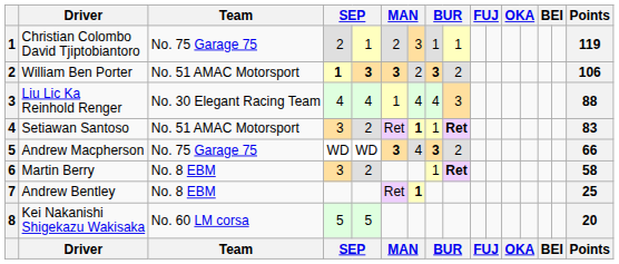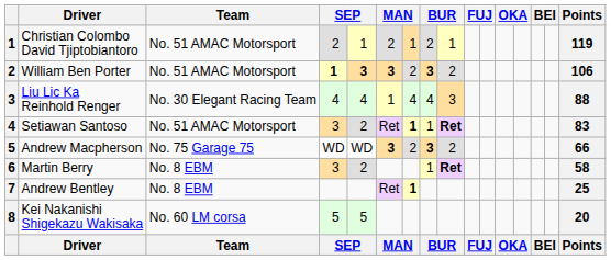Christian Colombo David Tjiptobiantoro | Team: No. 75 Garage 75 -> No. 51 AMAC Motorsport
Christian Colombo David Tjiptobiantoro | column 7: 3 -> 1
Christian Colombo David Tjiptobiantoro | column 8: 1 -> 2
Andrew Macpherson | column 7: 4 -> 2
